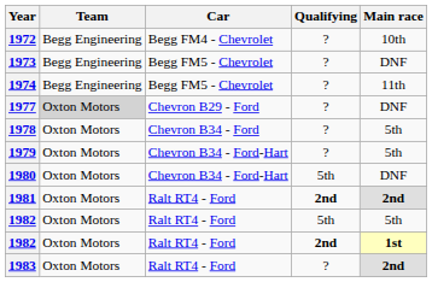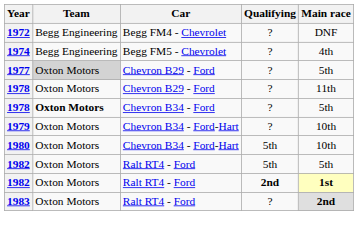1972 | Main race: 10th -> DNF
- row: 1973 | Begg Engineering | Begg FM5 - Chevrolet | ? | DNF
1974 | Main race: 11th -> 4th
1977 | Main race: DNF -> 5th
+ row: 1978 | Oxton Motors | Chevron B29 - Ford | ? | 11th
1978 / Chevron B34 - Ford | Team: normal -> bold
1979 | Main race: 5th -> 10th
1980 | Main race: DNF -> 10th
- row: 1981 | Oxton Motors | Ralt RT4 - Ford | 2nd | 2nd
